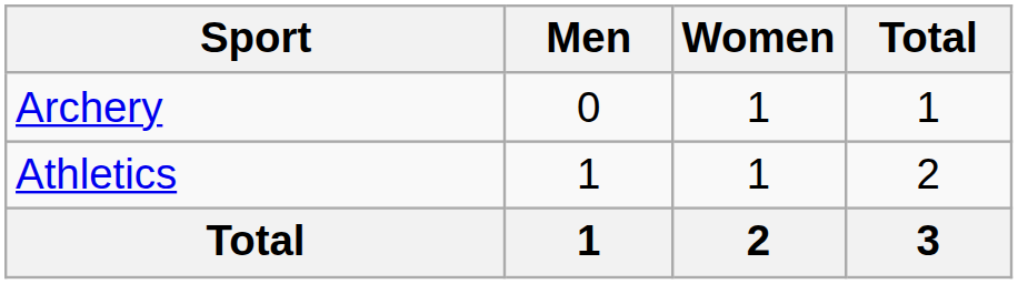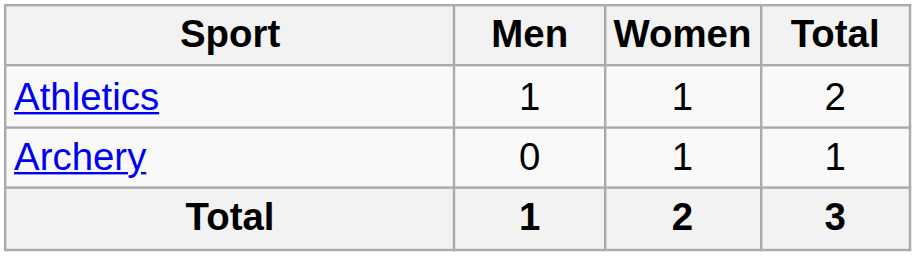rows swapped: Archery <-> Athletics
